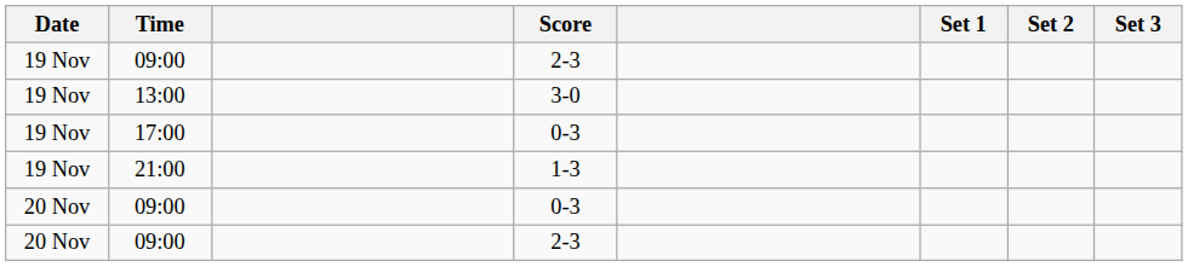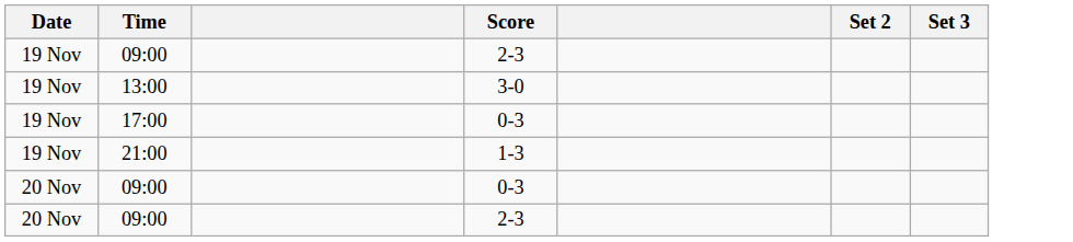- column: Set 1
